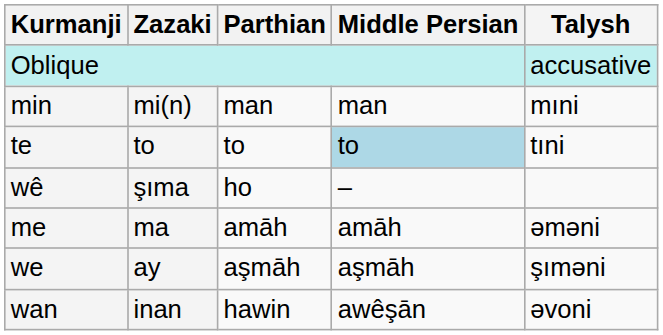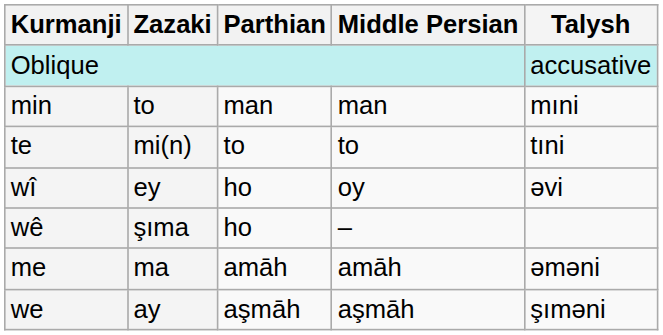min | Zazaki: mi(n) -> to
te | Zazaki: to -> mi(n)
te | Middle Persian: lightblue background -> no background
+ row: wî | ey | ho | oy | əvi
- row: wan | inan | hawin | awêşān | əvoni
